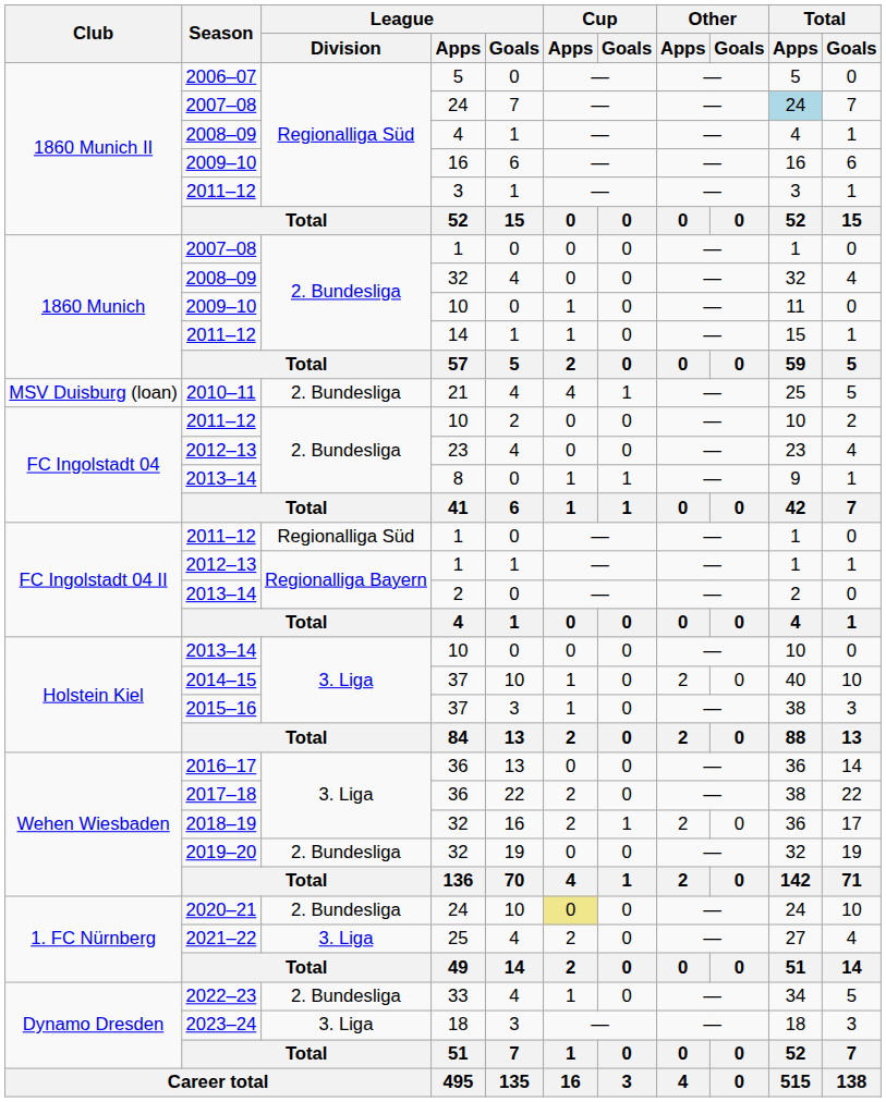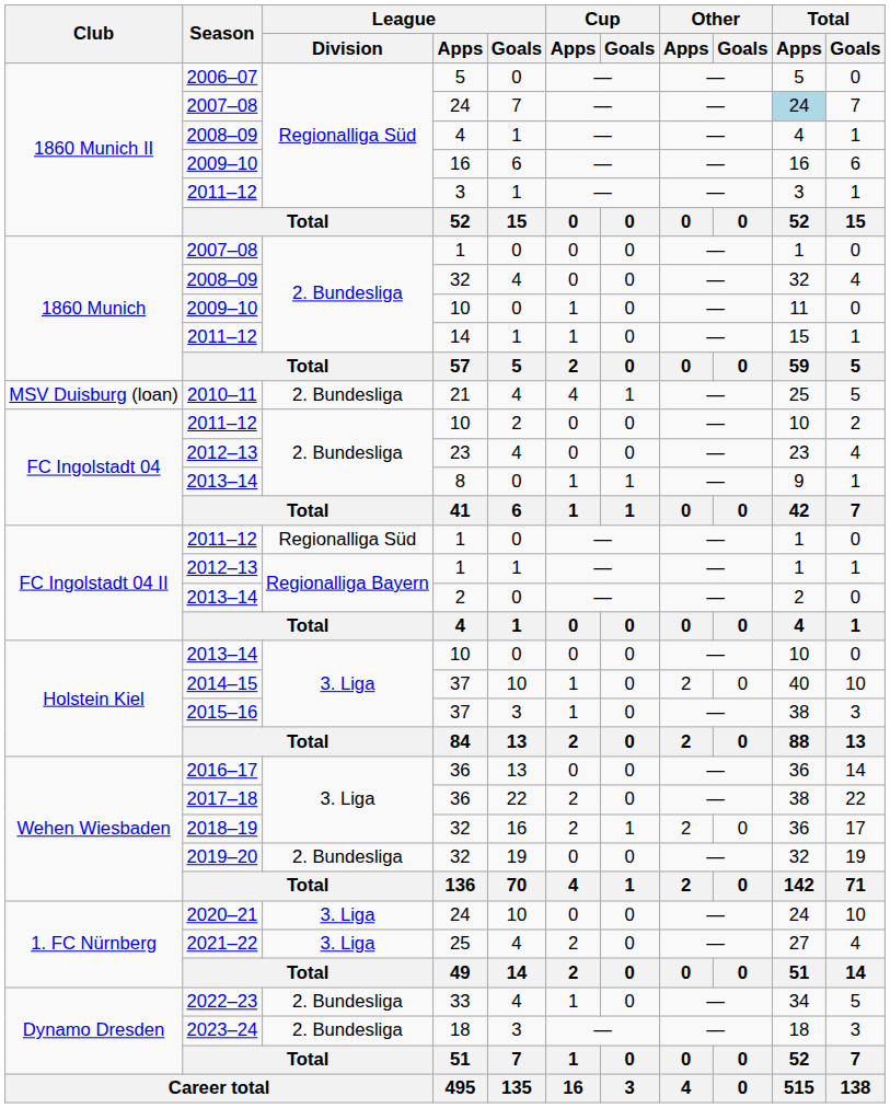2020–21 | League / Division: 2. Bundesliga -> 3. Liga
2020–21 | Cup / Apps: khaki background -> no background
2023–24 | League / Division: 3. Liga -> 2. Bundesliga
